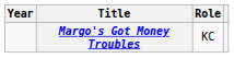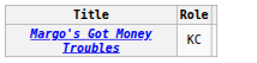- column: Year
